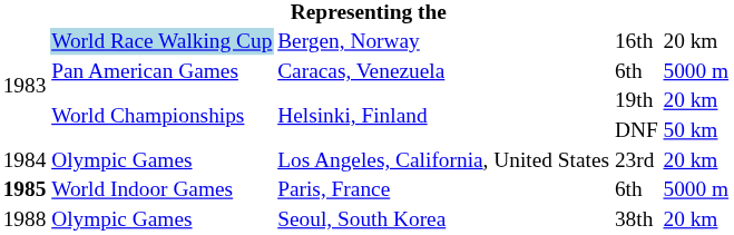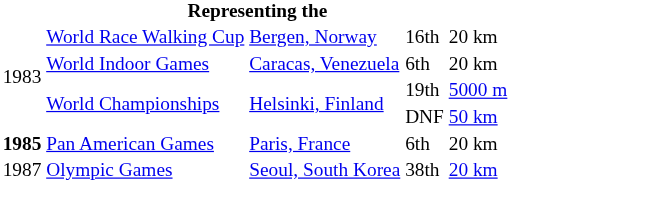Bergen, Norway | column 2: lightblue background -> no background
Caracas, Venezuela | column 2: Pan American Games -> World Indoor Games
Caracas, Venezuela | column 5: 5000 m -> 20 km
Helsinki, Finland / 19th | column 5: 20 km -> 5000 m
- row: 1984 | Olympic Games | Los Angeles, California, United States | 23rd | 20 km
Paris, France | column 2: World Indoor Games -> Pan American Games
Paris, France | column 5: 5000 m -> 20 km
Seoul, South Korea | column 1: 1988 -> 1987
